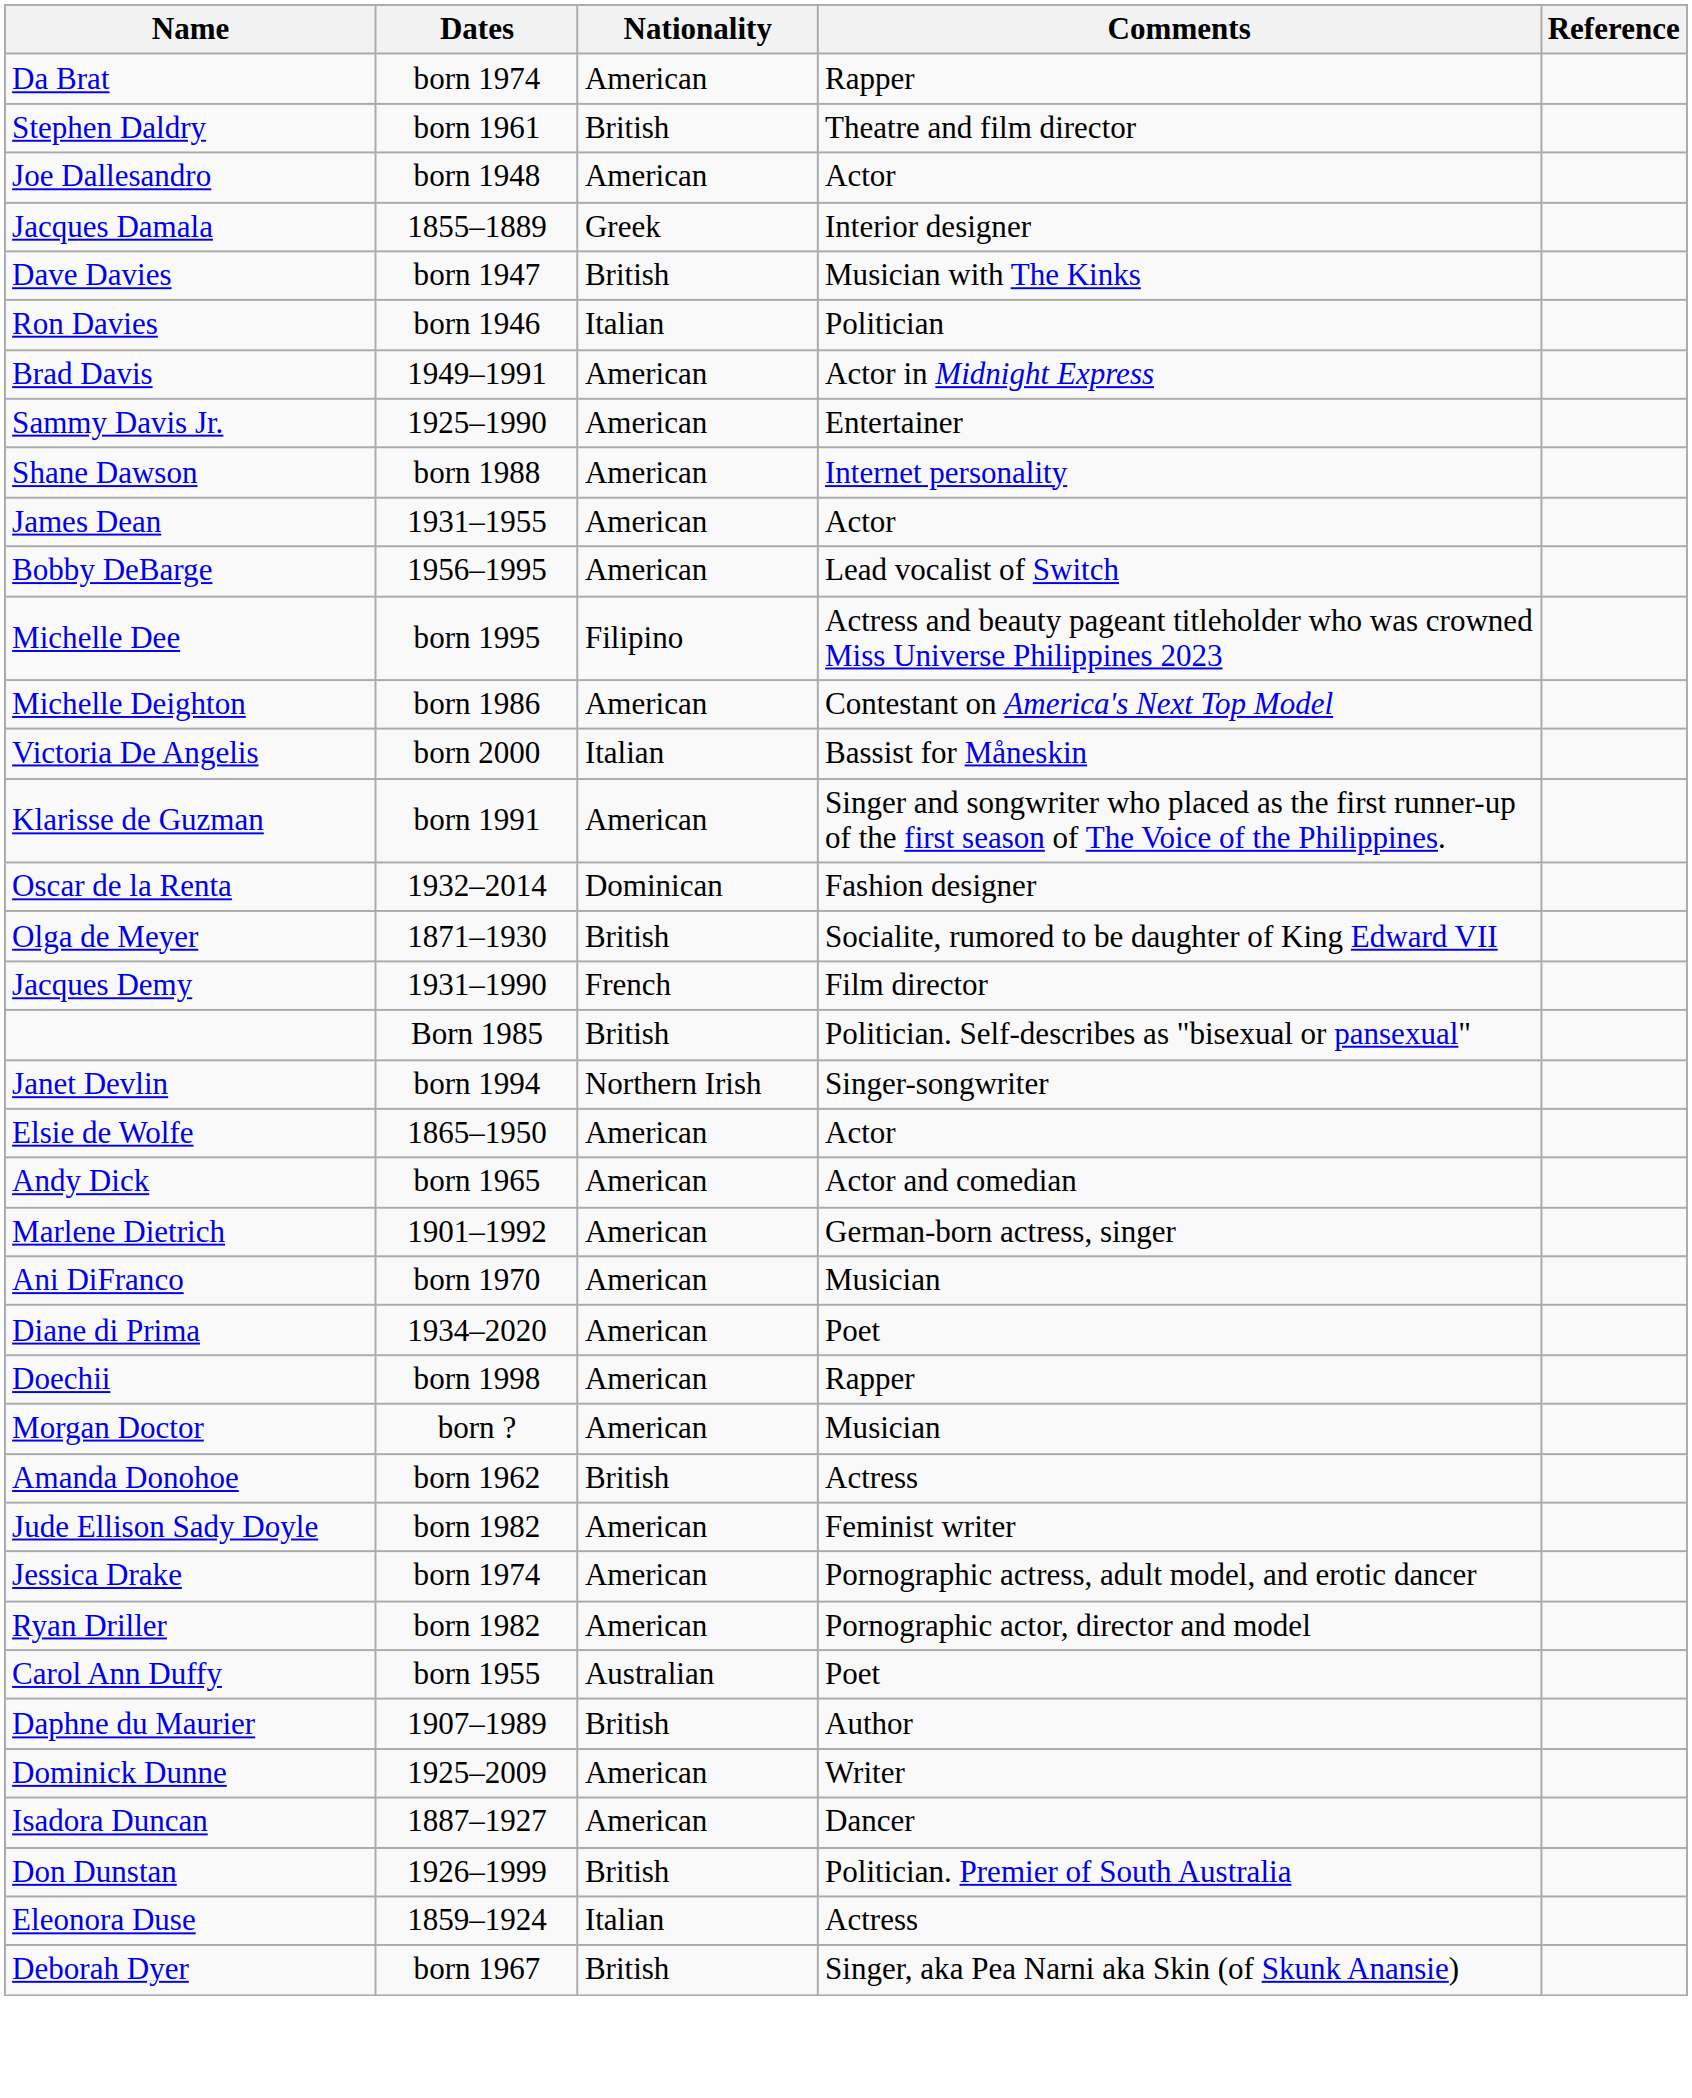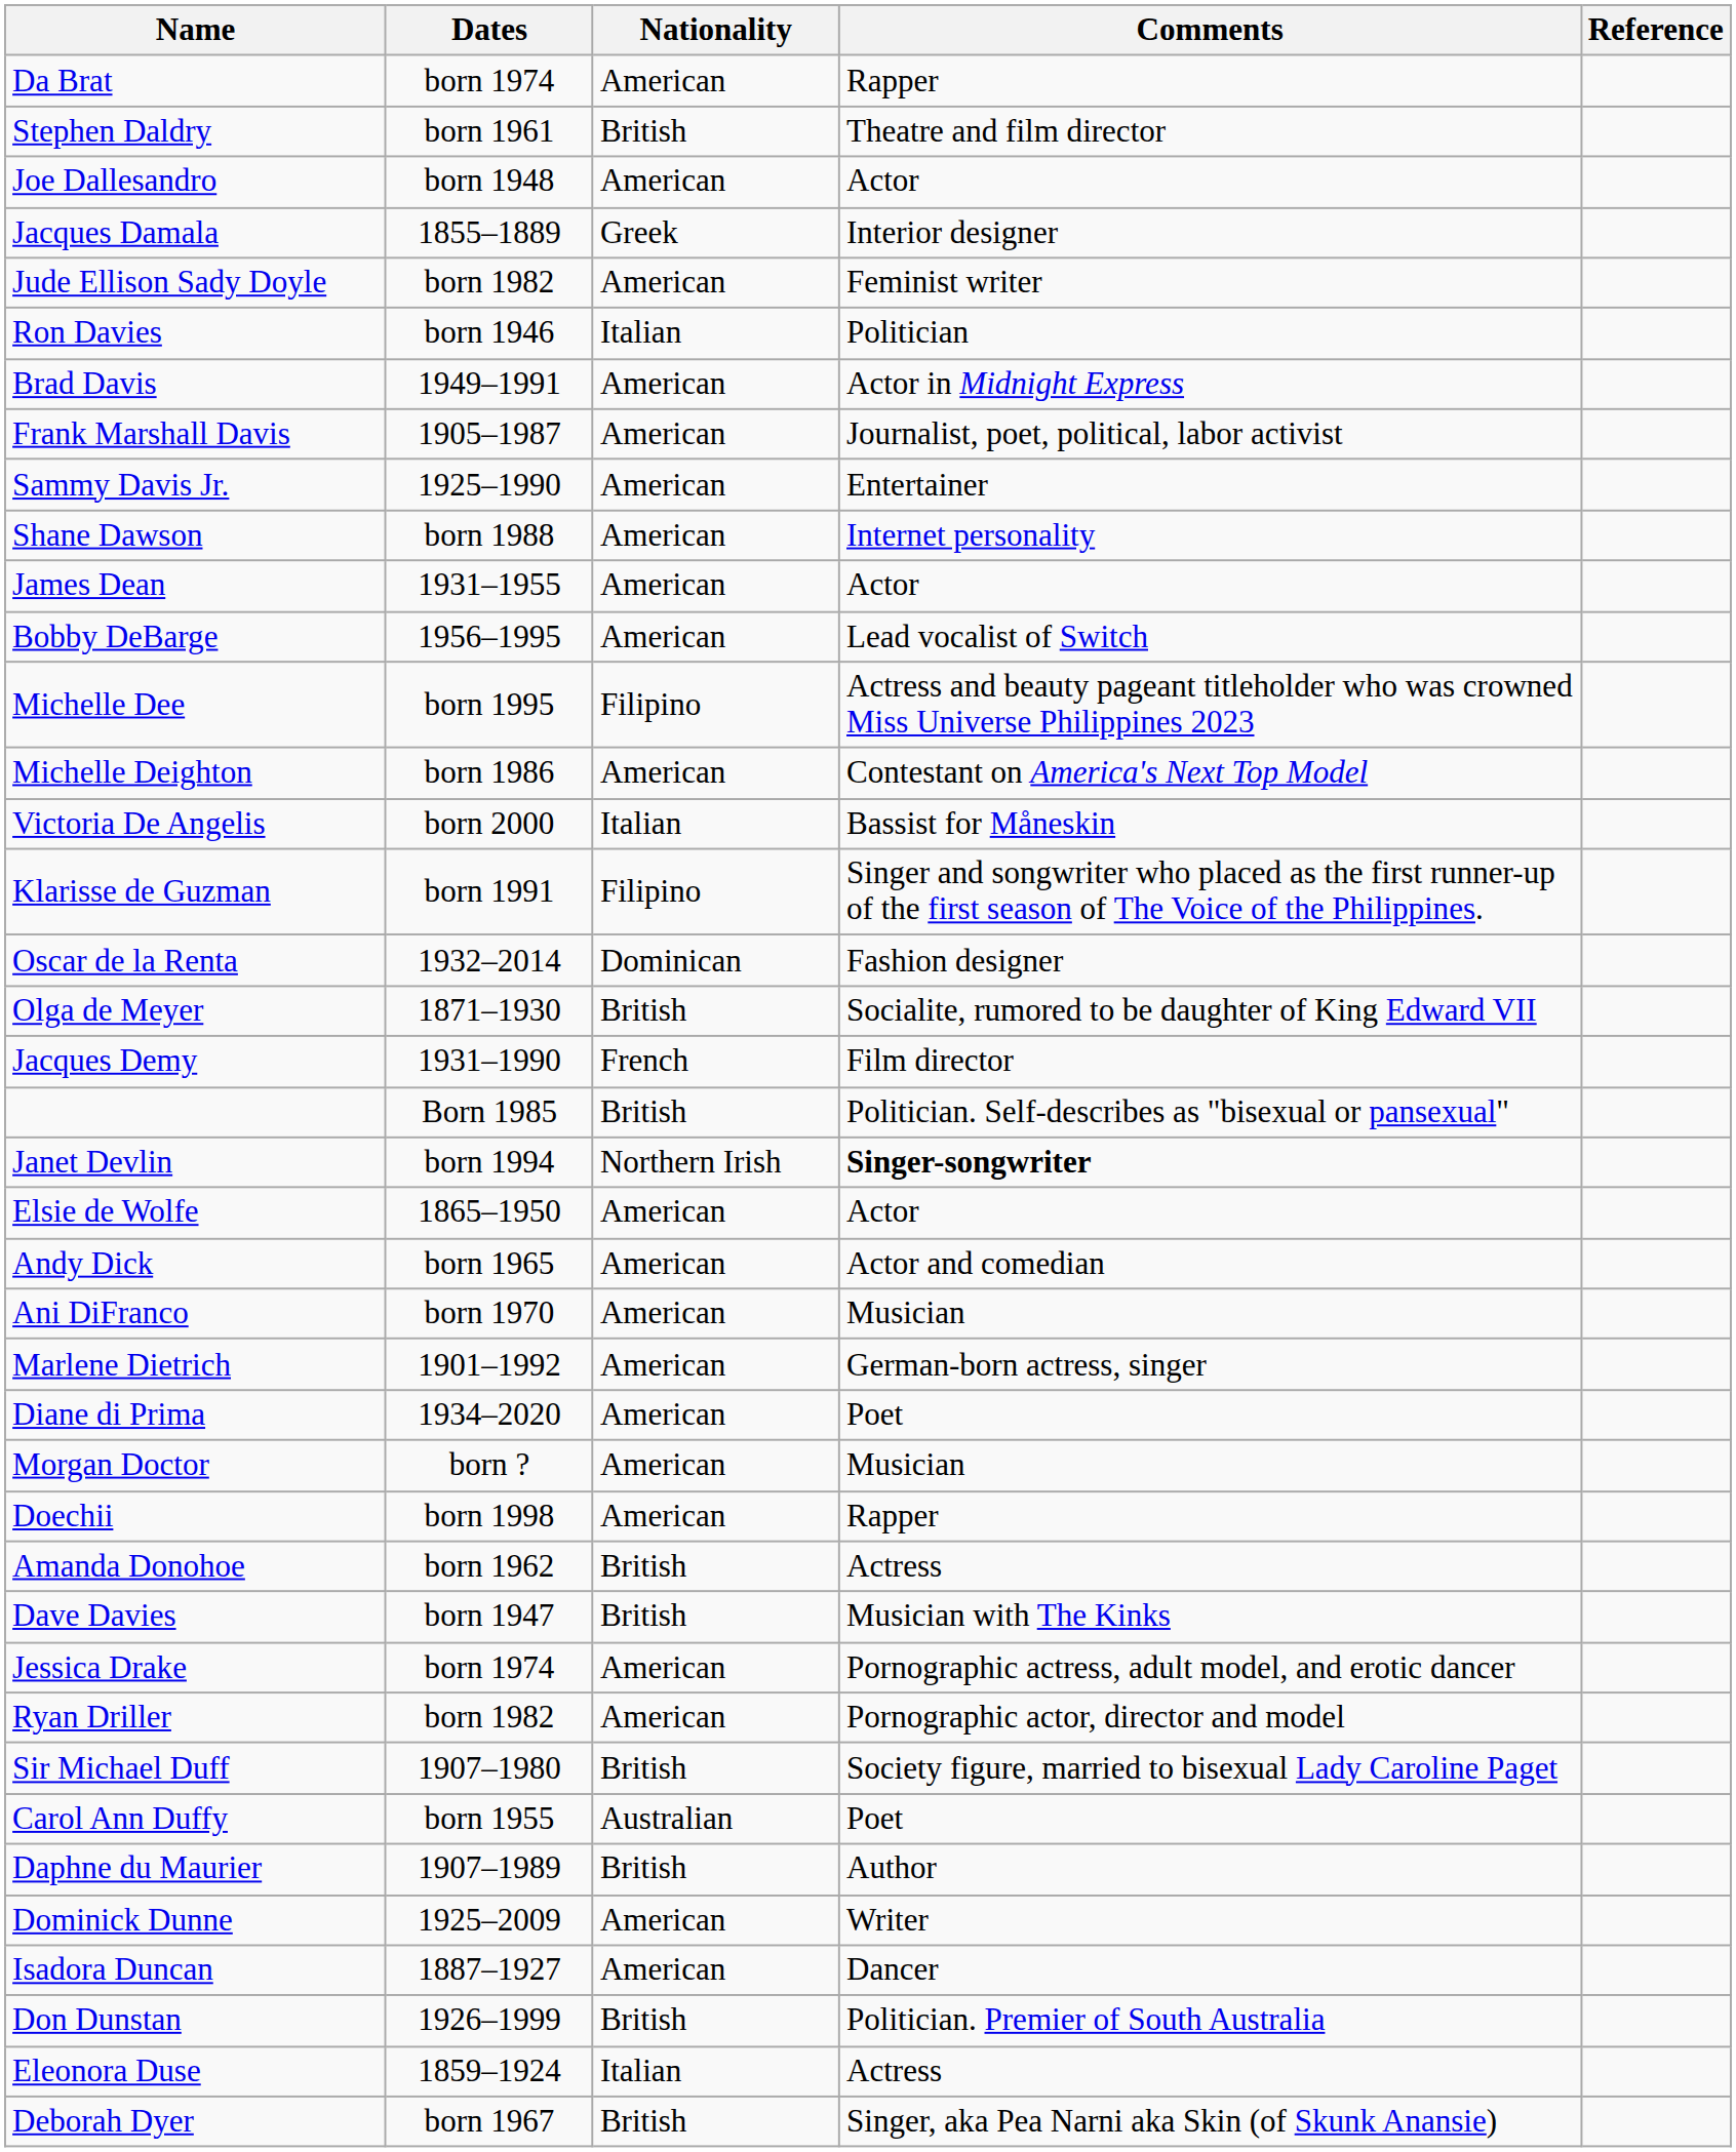rows swapped: Dave Davies <-> Jude Ellison Sady Doyle
+ row: Frank Marshall Davis | 1905–1987 | American | Journalist, poet, political, labor activist
Klarisse de Guzman | Nationality: American -> Filipino
Janet Devlin | Comments: normal -> bold
rows swapped: Marlene Dietrich <-> Ani DiFranco
rows swapped: Morgan Doctor <-> Doechii
+ row: Sir Michael Duff | 1907–1980 | British | Society figure, married to bisexual Lady Caroline Paget
